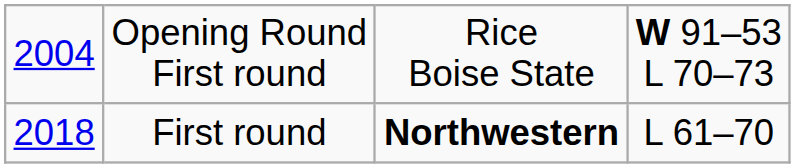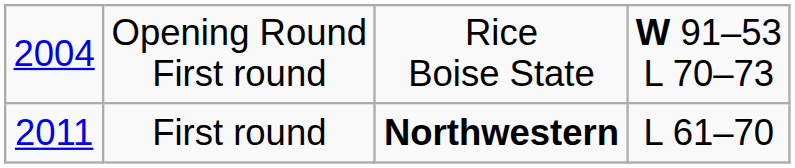First round | column 1: 2018 -> 2011
